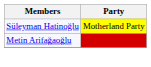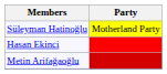+ row: Hasan Ekinci
